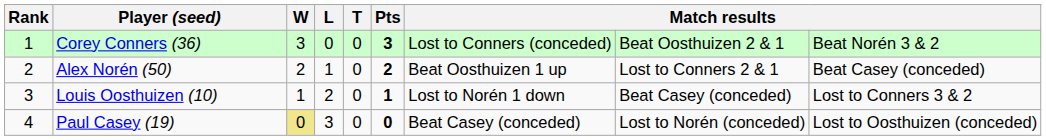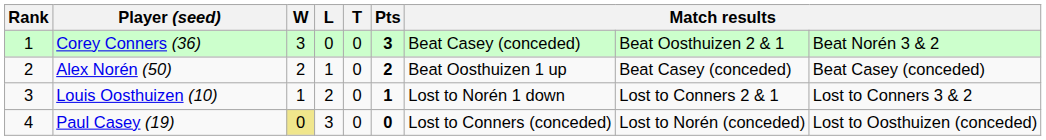Corey Conners (36) | column 7: Lost to Conners (conceded) -> Beat Casey (conceded)
Alex Norén (50) | column 8: Lost to Conners 2 & 1 -> Beat Casey (conceded)
Louis Oosthuizen (10) | column 8: Beat Casey (conceded) -> Lost to Conners 2 & 1
Paul Casey (19) | column 7: Beat Casey (conceded) -> Lost to Conners (conceded)
